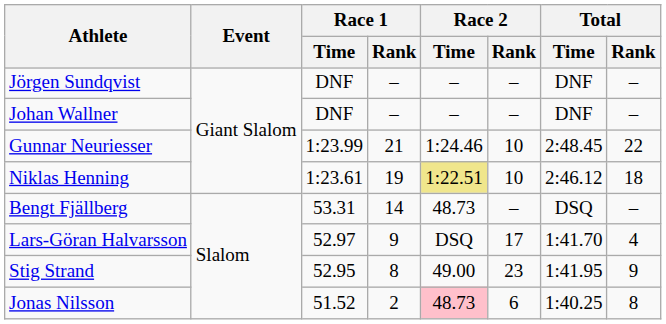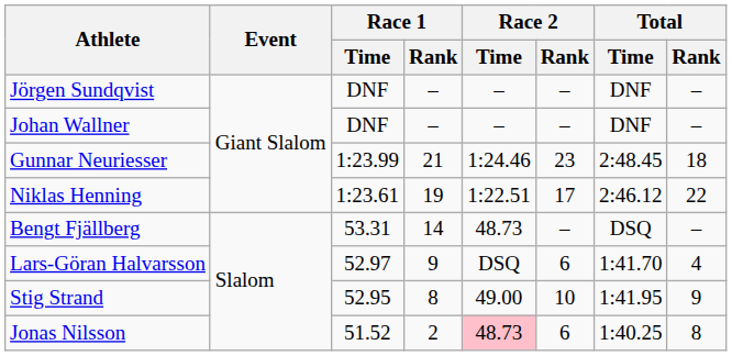Gunnar Neuriesser | Race 2 / Rank: 10 -> 23
Gunnar Neuriesser | Total / Rank: 22 -> 18
Niklas Henning | Race 2 / Time: khaki background -> no background
Niklas Henning | Race 2 / Rank: 10 -> 17
Niklas Henning | Total / Rank: 18 -> 22
Lars-Göran Halvarsson | Race 2 / Rank: 17 -> 6
Stig Strand | Race 2 / Rank: 23 -> 10
